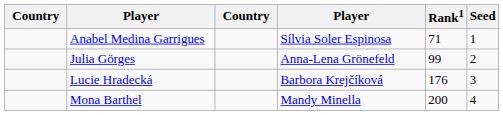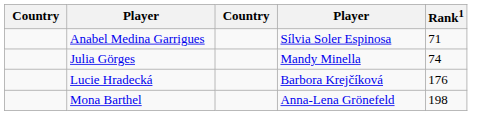- column: Seed | 1 | 2 | 3 | 4
Julia Görges | column 4: Anna-Lena Grönefeld -> Mandy Minella
Julia Görges | Rank1: 99 -> 74
Mona Barthel | column 4: Mandy Minella -> Anna-Lena Grönefeld
Mona Barthel | Rank1: 200 -> 198
